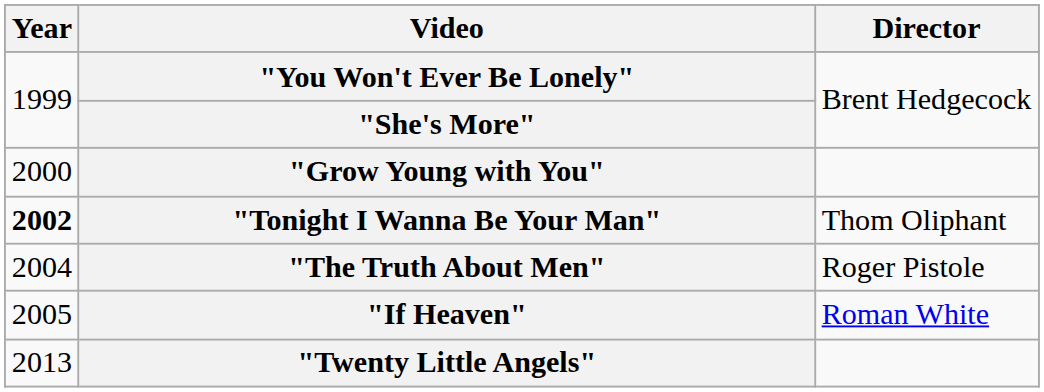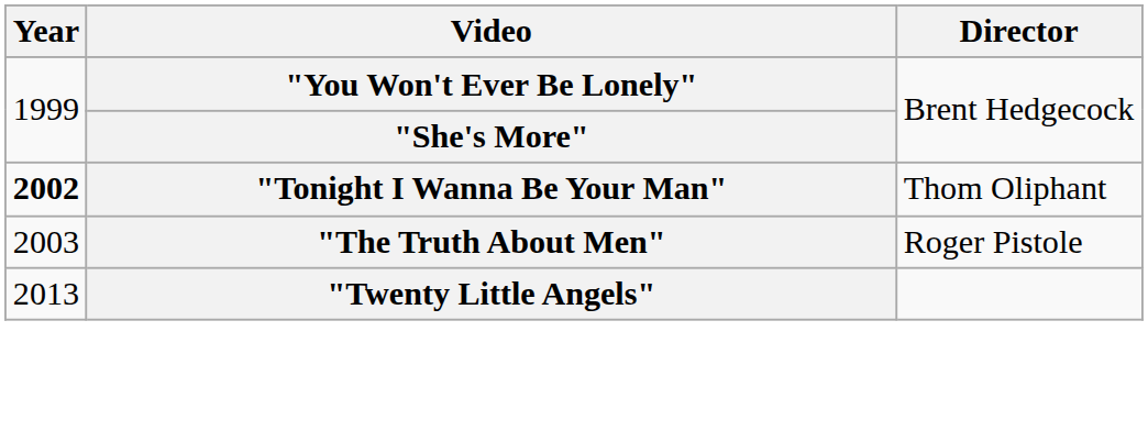- row: 2000 | "Grow Young with You"
"The Truth About Men" | Year: 2004 -> 2003
- row: 2005 | "If Heaven" | Roman White
